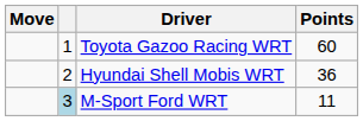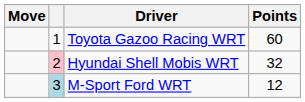Hyundai Shell Mobis WRT | column 2: no background -> pink background
Hyundai Shell Mobis WRT | Points: 36 -> 32
M-Sport Ford WRT | Points: 11 -> 12
